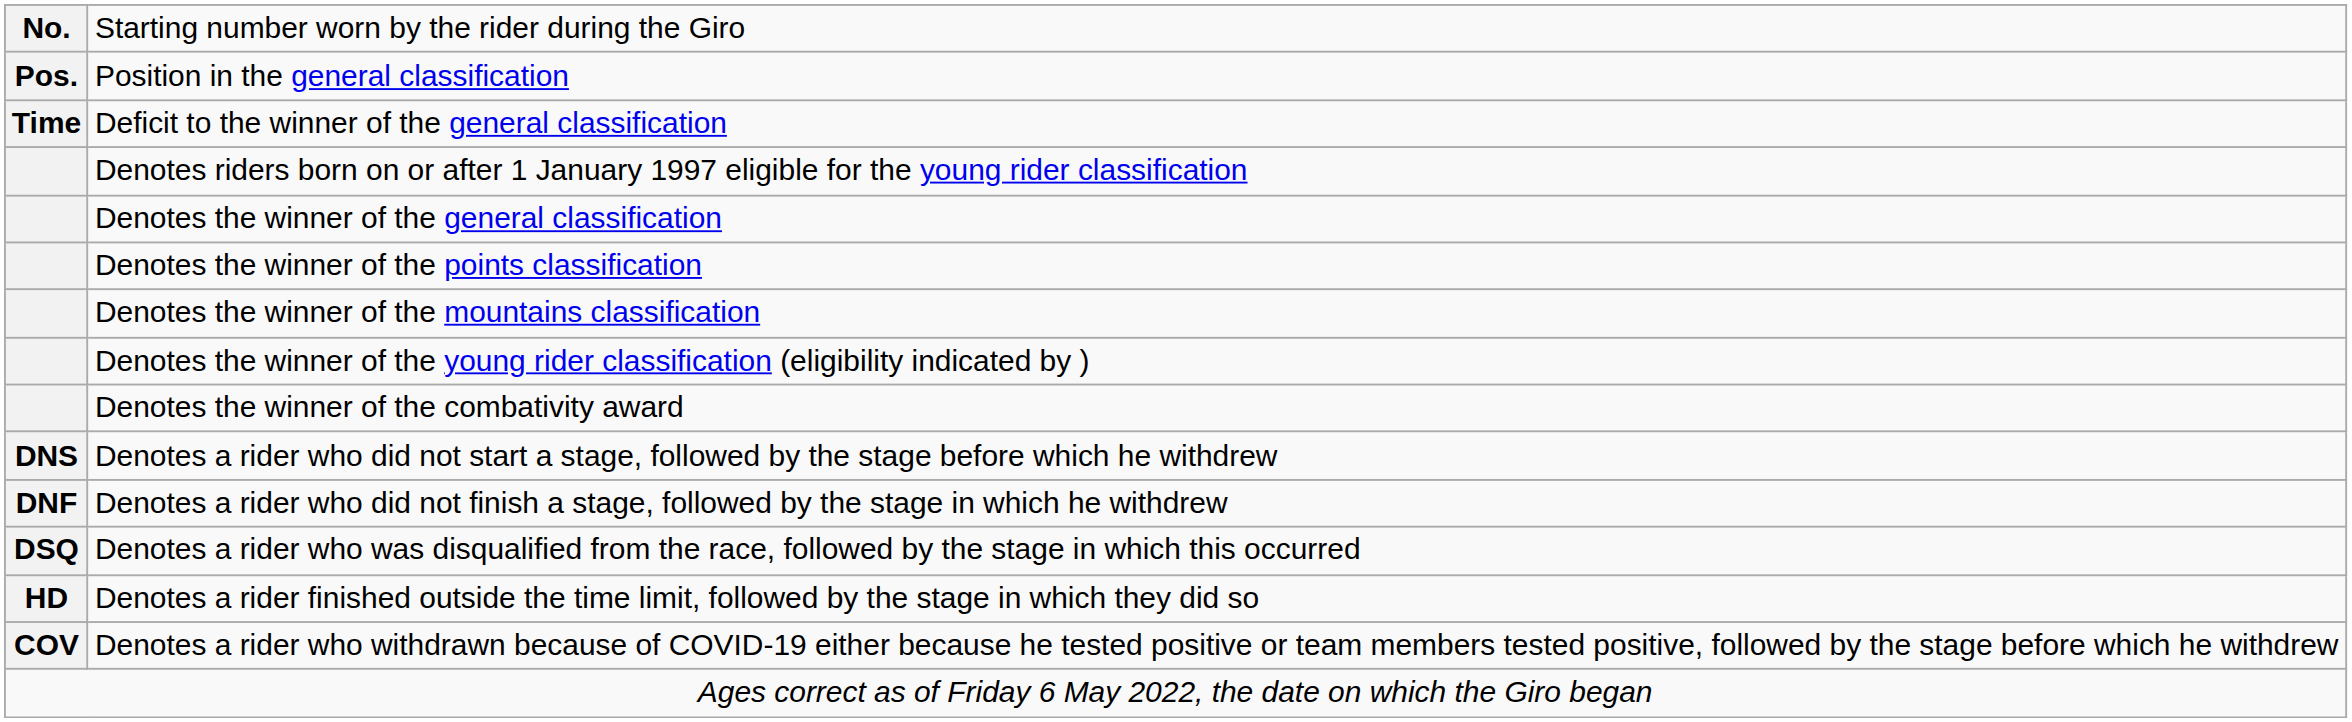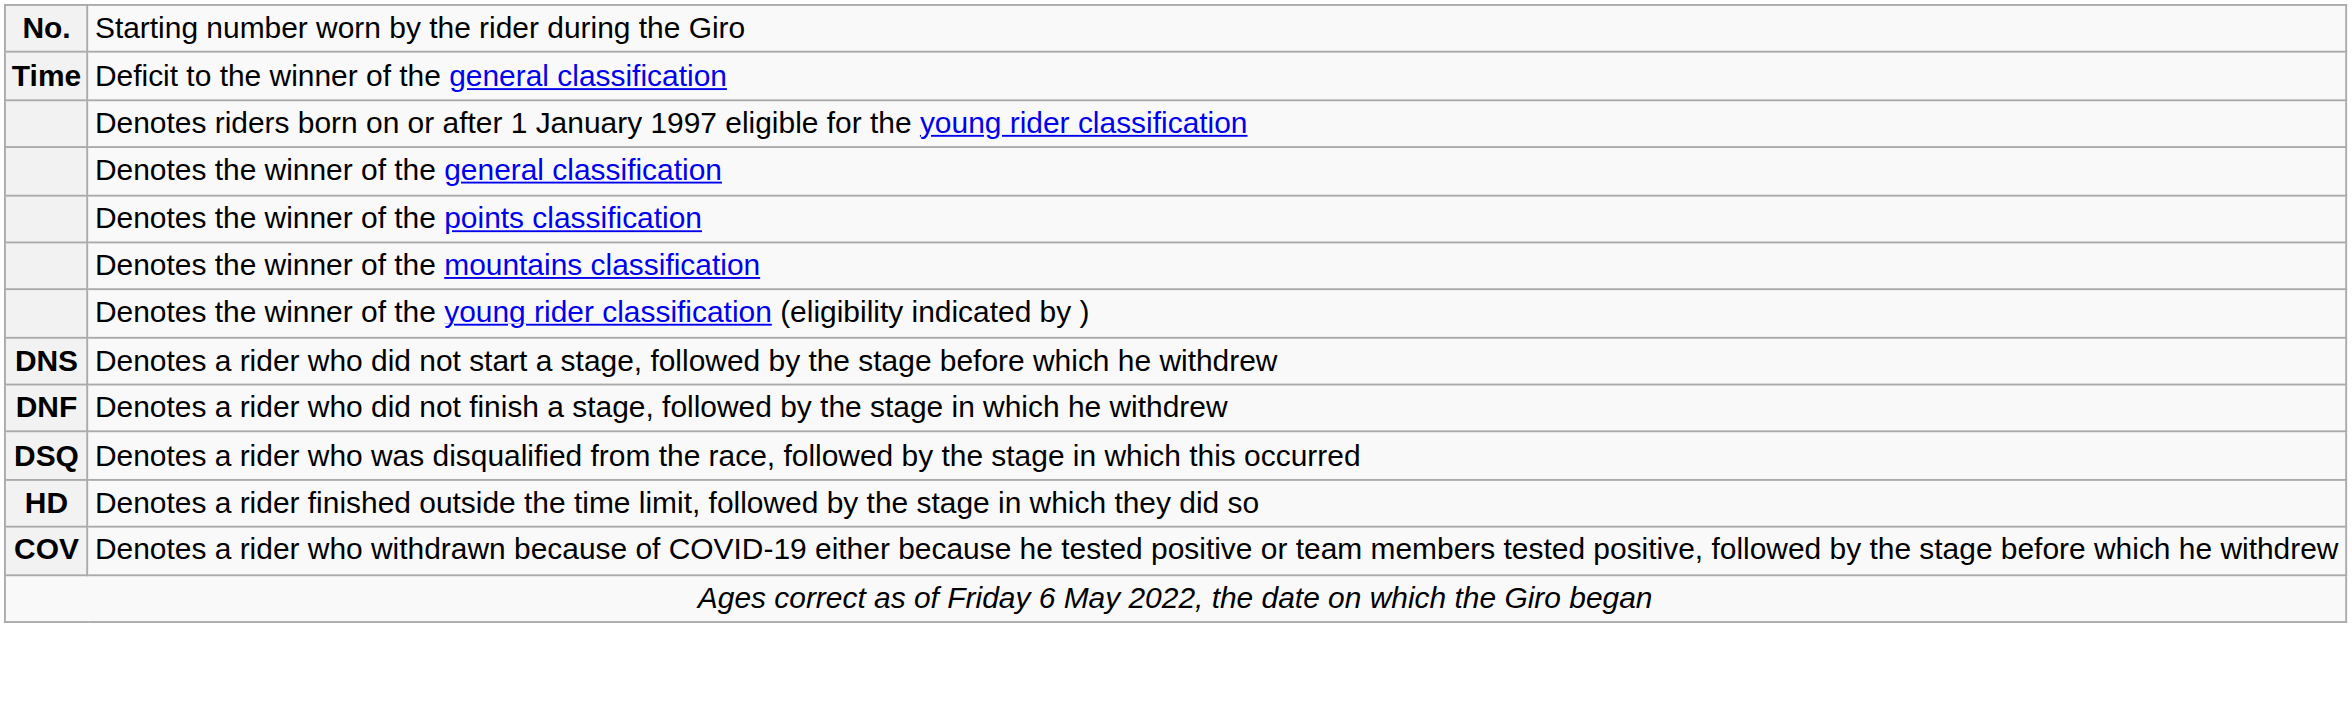- row: Pos. | Position in the general classification
- row: Denotes the winner of the combativity award
